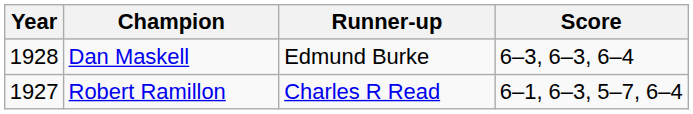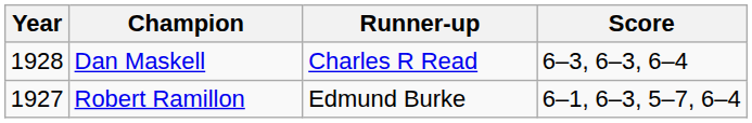Dan Maskell | Runner-up: Edmund Burke -> Charles R Read
Robert Ramillon | Runner-up: Charles R Read -> Edmund Burke
